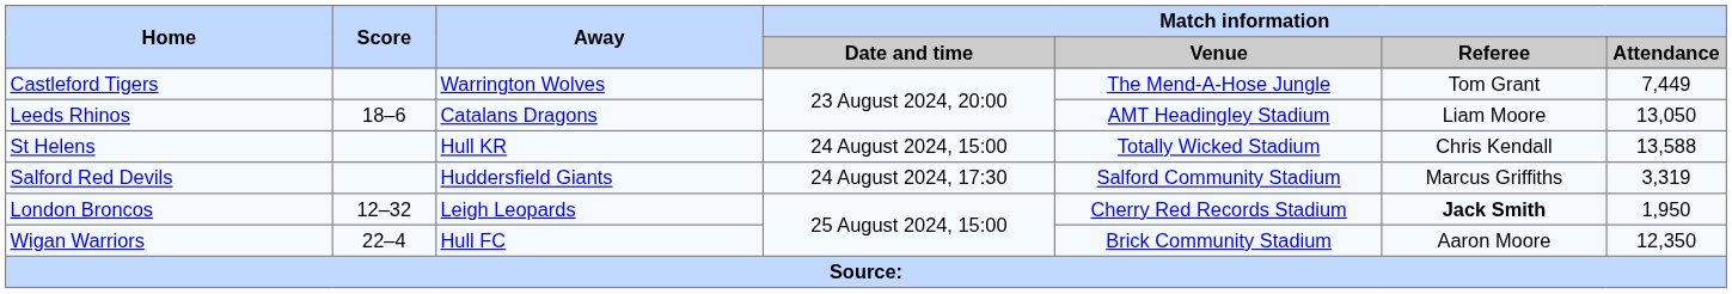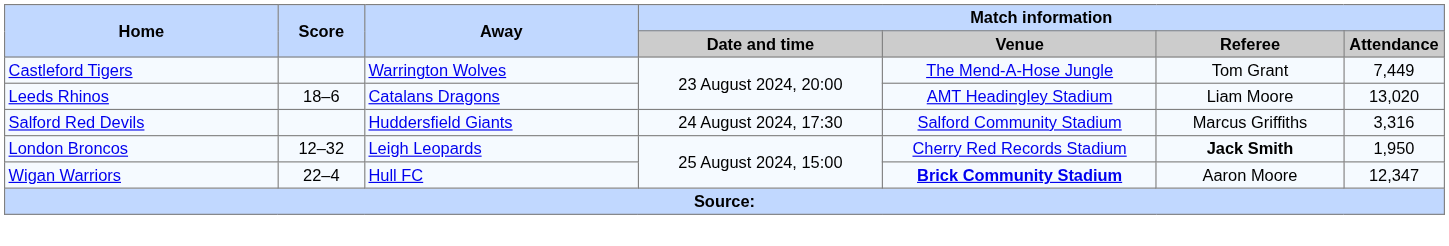Leeds Rhinos | Match information / Attendance: 13,050 -> 13,020
- row: St Helens | Hull KR | 24 August 2024, 15:00 | Totally Wicked Stadium | Chris Kendall | 13,588
Salford Red Devils | Match information / Attendance: 3,319 -> 3,316
Wigan Warriors | Match information / Venue: normal -> bold
Wigan Warriors | Match information / Attendance: 12,350 -> 12,347
